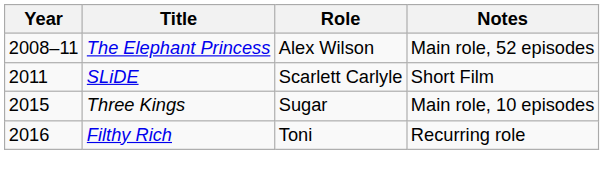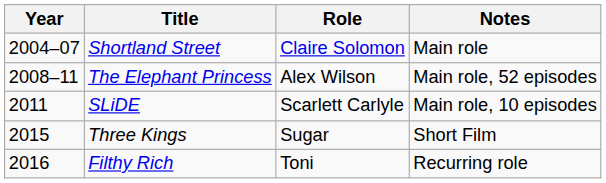+ row: 2004–07 | Shortland Street | Claire Solomon | Main role
SLiDE | Notes: Short Film -> Main role, 10 episodes
Three Kings | Notes: Main role, 10 episodes -> Short Film
